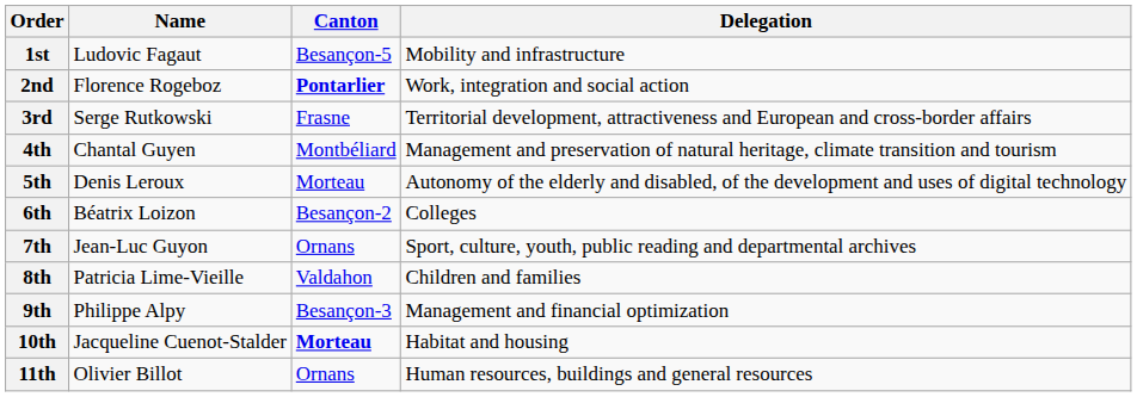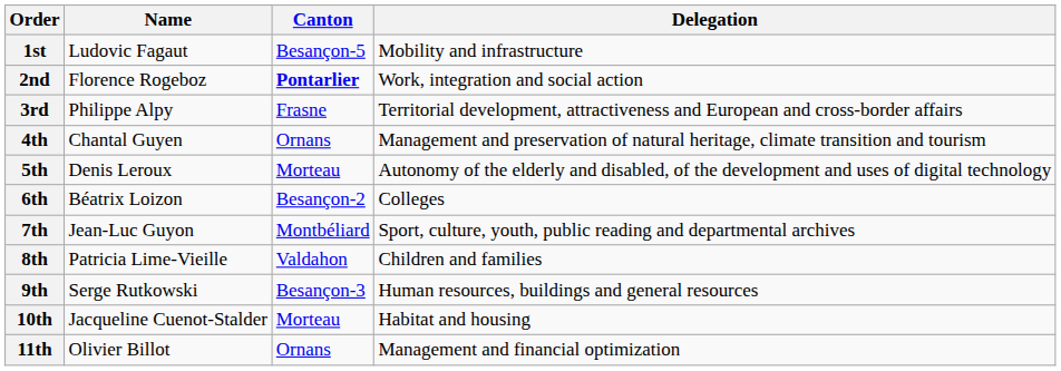3rd | Name: Serge Rutkowski -> Philippe Alpy
4th | Canton: Montbéliard -> Ornans
7th | Canton: Ornans -> Montbéliard
9th | Name: Philippe Alpy -> Serge Rutkowski
9th | Delegation: Management and financial optimization -> Human resources, buildings and general resources
10th | Canton: bold -> normal
11th | Delegation: Human resources, buildings and general resources -> Management and financial optimization
